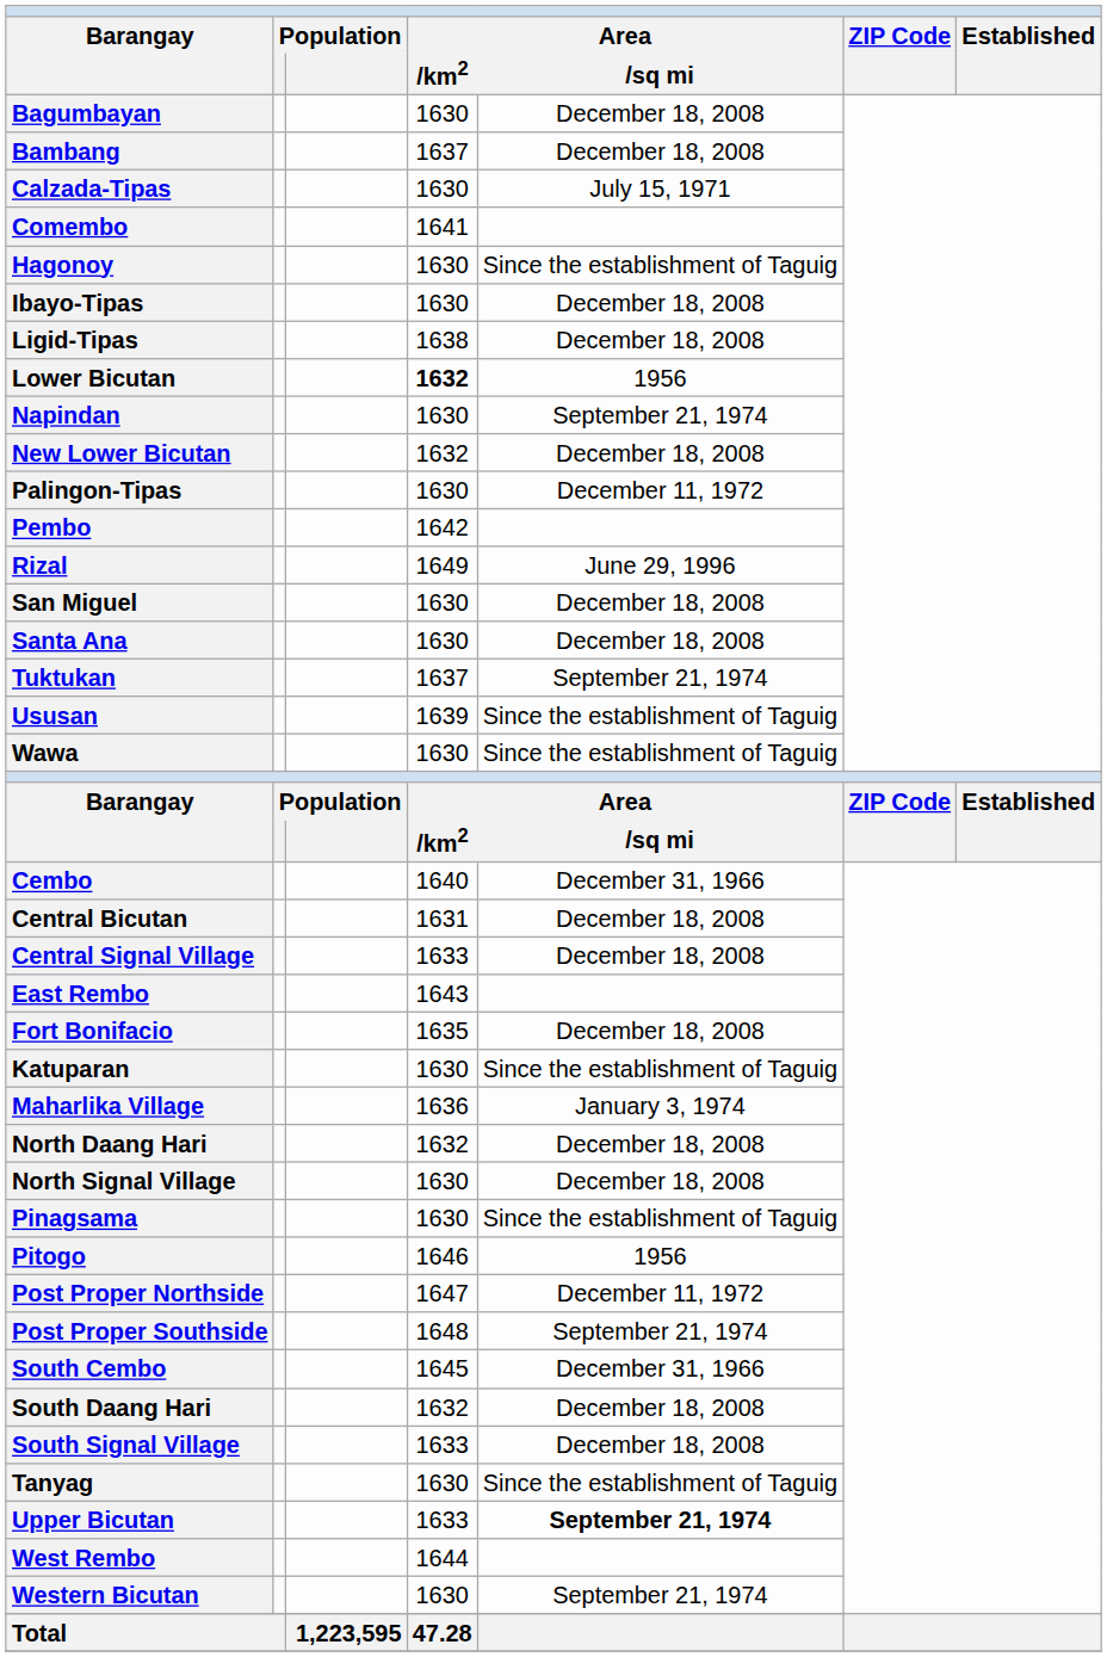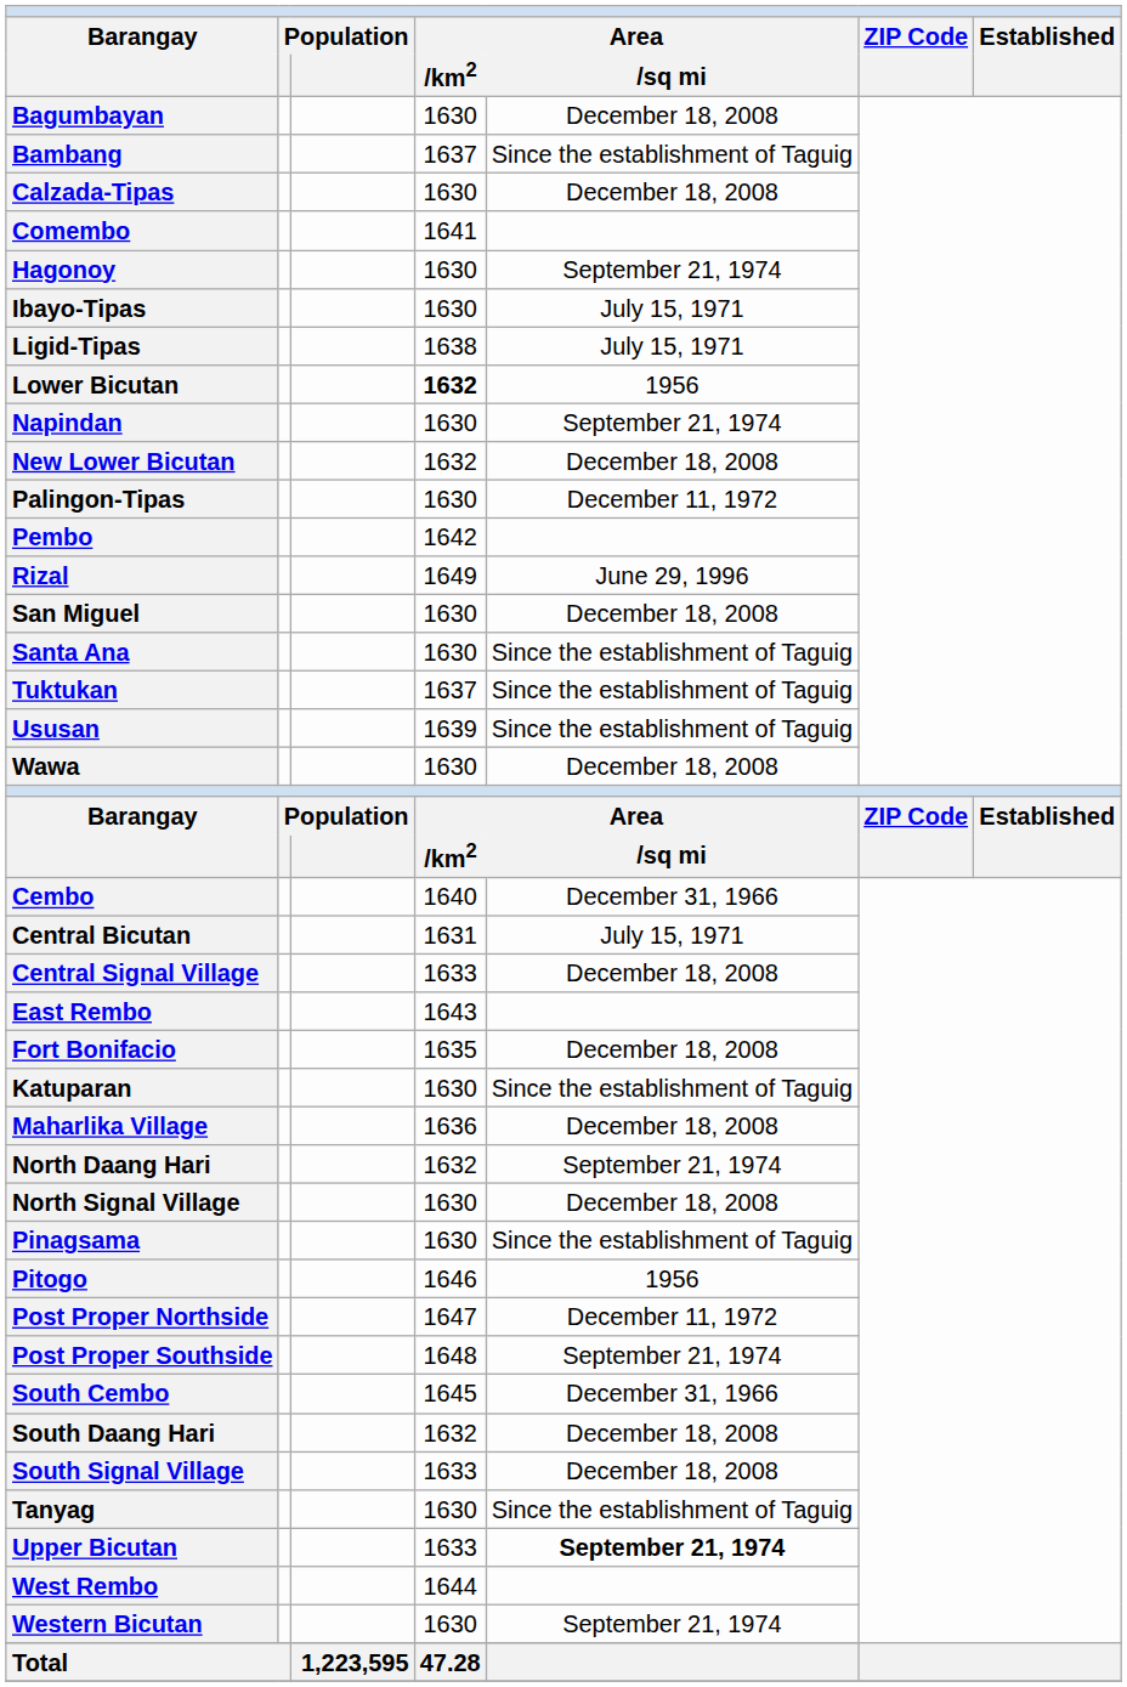Bambang | Area / sq mi: December 18, 2008 -> Since the establishment of Taguig
Calzada-Tipas | Area / sq mi: July 15, 1971 -> December 18, 2008
Hagonoy | Area / sq mi: Since the establishment of Taguig -> September 21, 1974
Ibayo-Tipas | Area / sq mi: December 18, 2008 -> July 15, 1971
Ligid-Tipas | Area / sq mi: December 18, 2008 -> July 15, 1971
Santa Ana | Area / sq mi: December 18, 2008 -> Since the establishment of Taguig
Tuktukan | Area / sq mi: September 21, 1974 -> Since the establishment of Taguig
Wawa | Area / sq mi: Since the establishment of Taguig -> December 18, 2008
Central Bicutan | Area / sq mi: December 18, 2008 -> July 15, 1971
Maharlika Village | Area / sq mi: January 3, 1974 -> December 18, 2008
North Daang Hari | Area / sq mi: December 18, 2008 -> September 21, 1974
